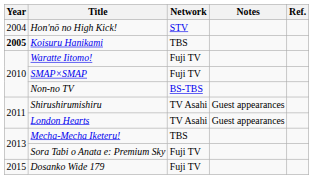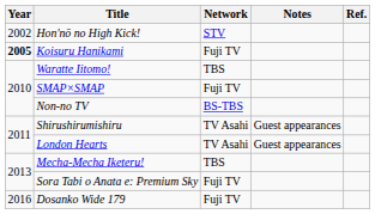Hon'nō no High Kick! | Year: 2004 -> 2002
Koisuru Hanikami | Network: TBS -> Fuji TV
Waratte Iitomo! | Network: Fuji TV -> TBS
Dosanko Wide 179 | Year: 2015 -> 2016
